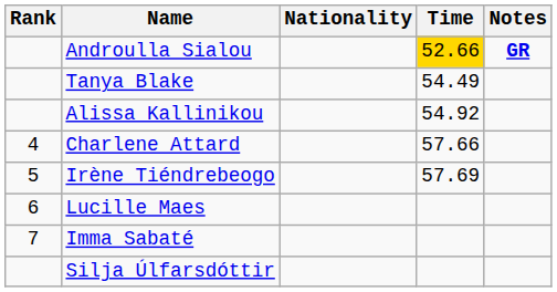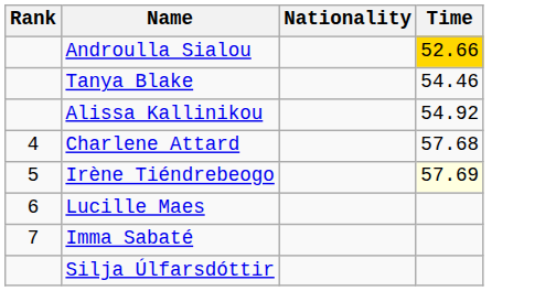- column: Notes | GR
Tanya Blake | Time: 54.49 -> 54.46
Charlene Attard | Time: 57.66 -> 57.68
Irène Tiéndrebeogo | Time: no background -> lightyellow background
